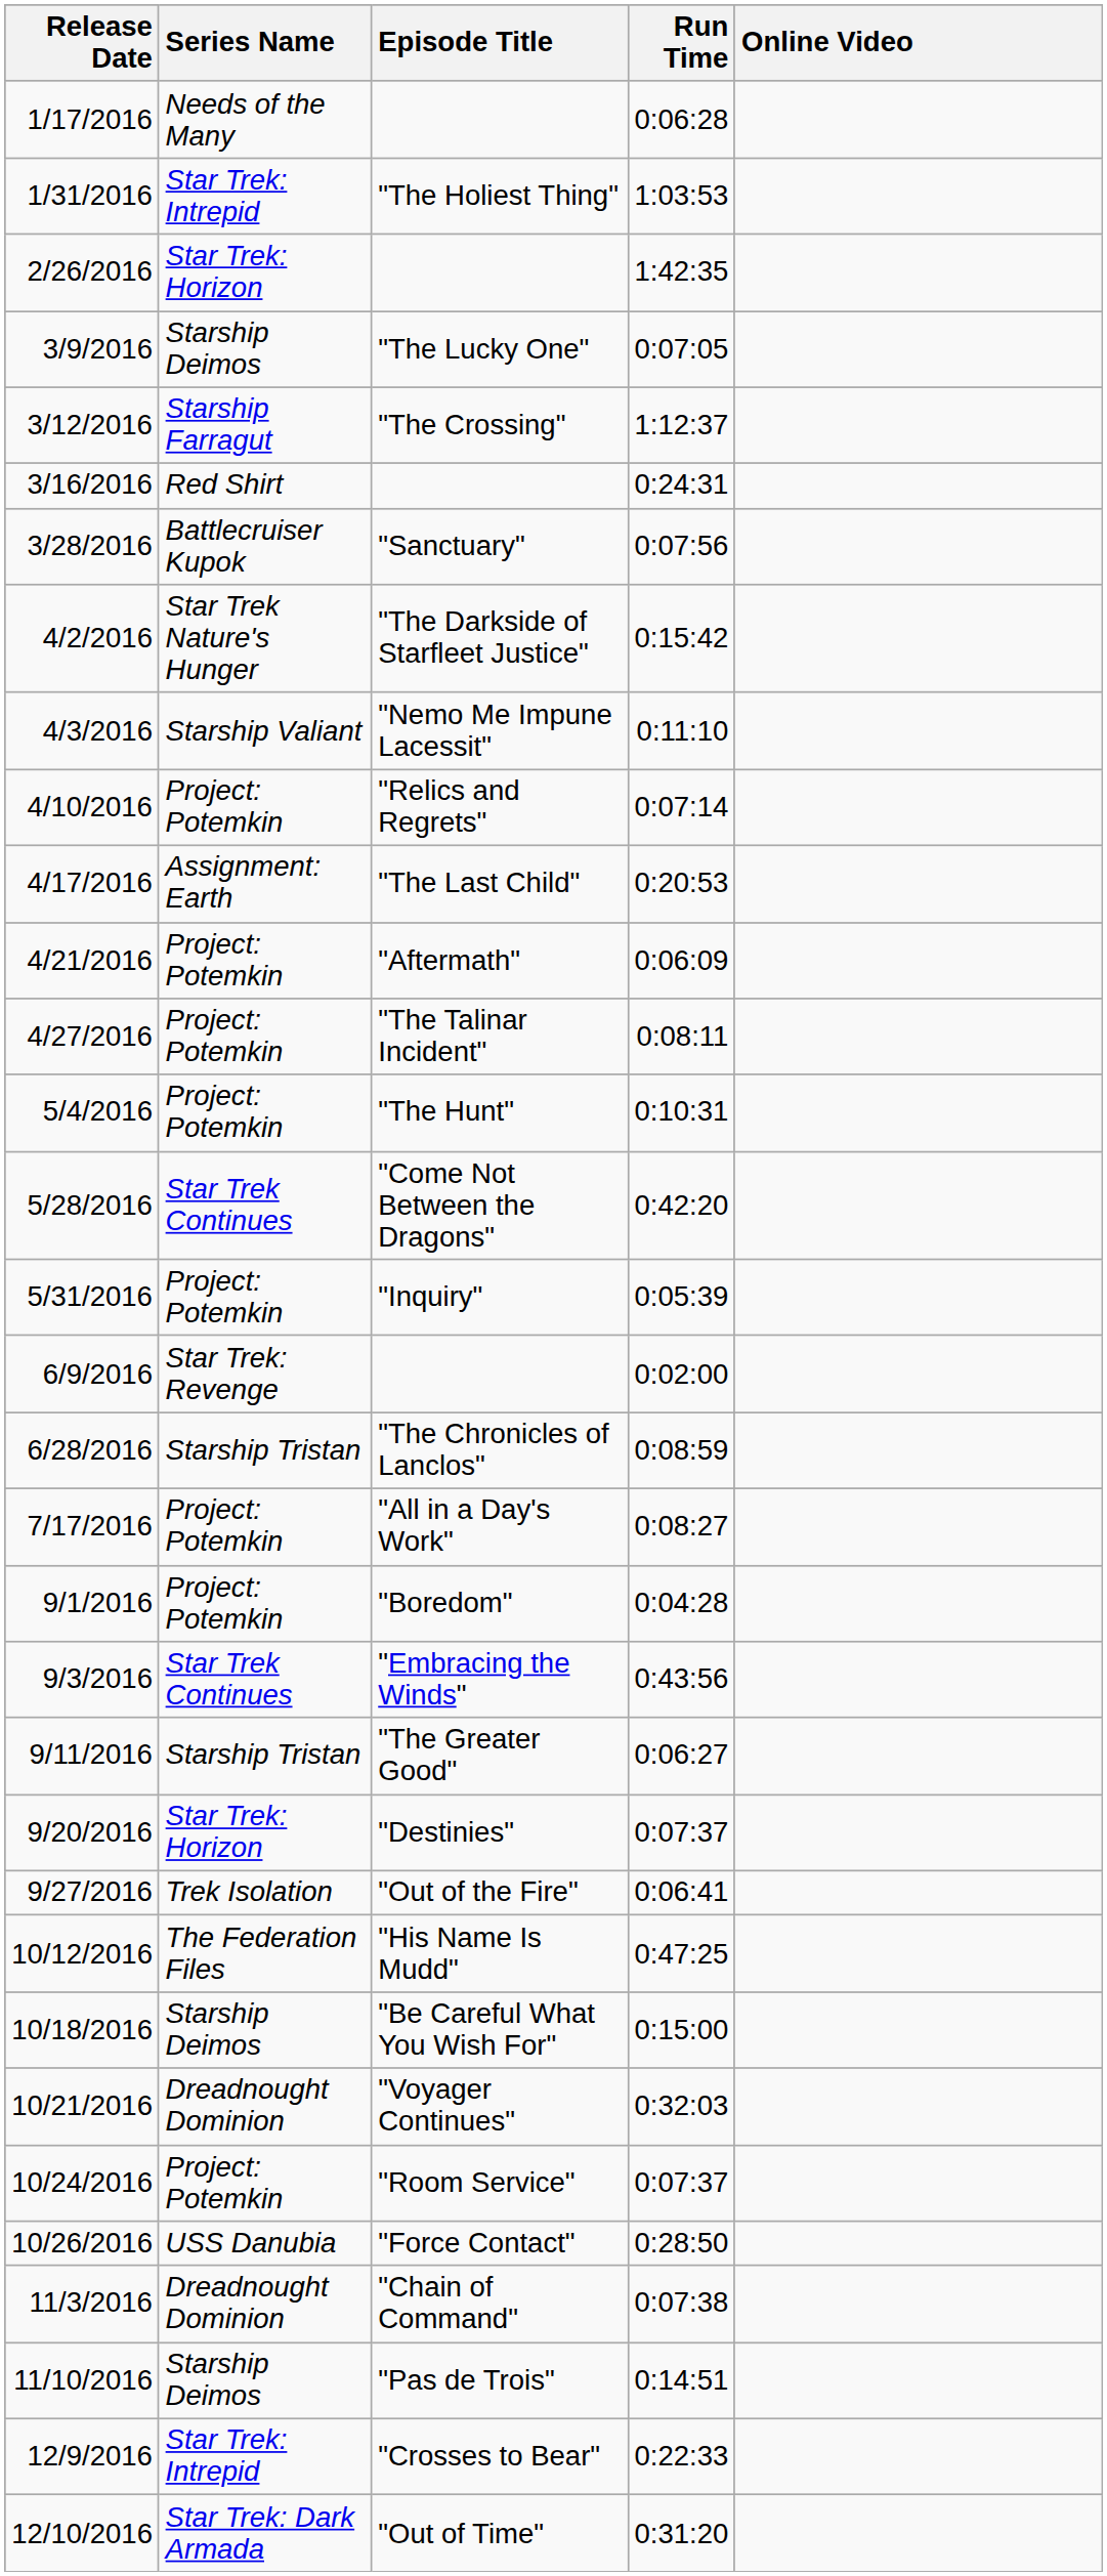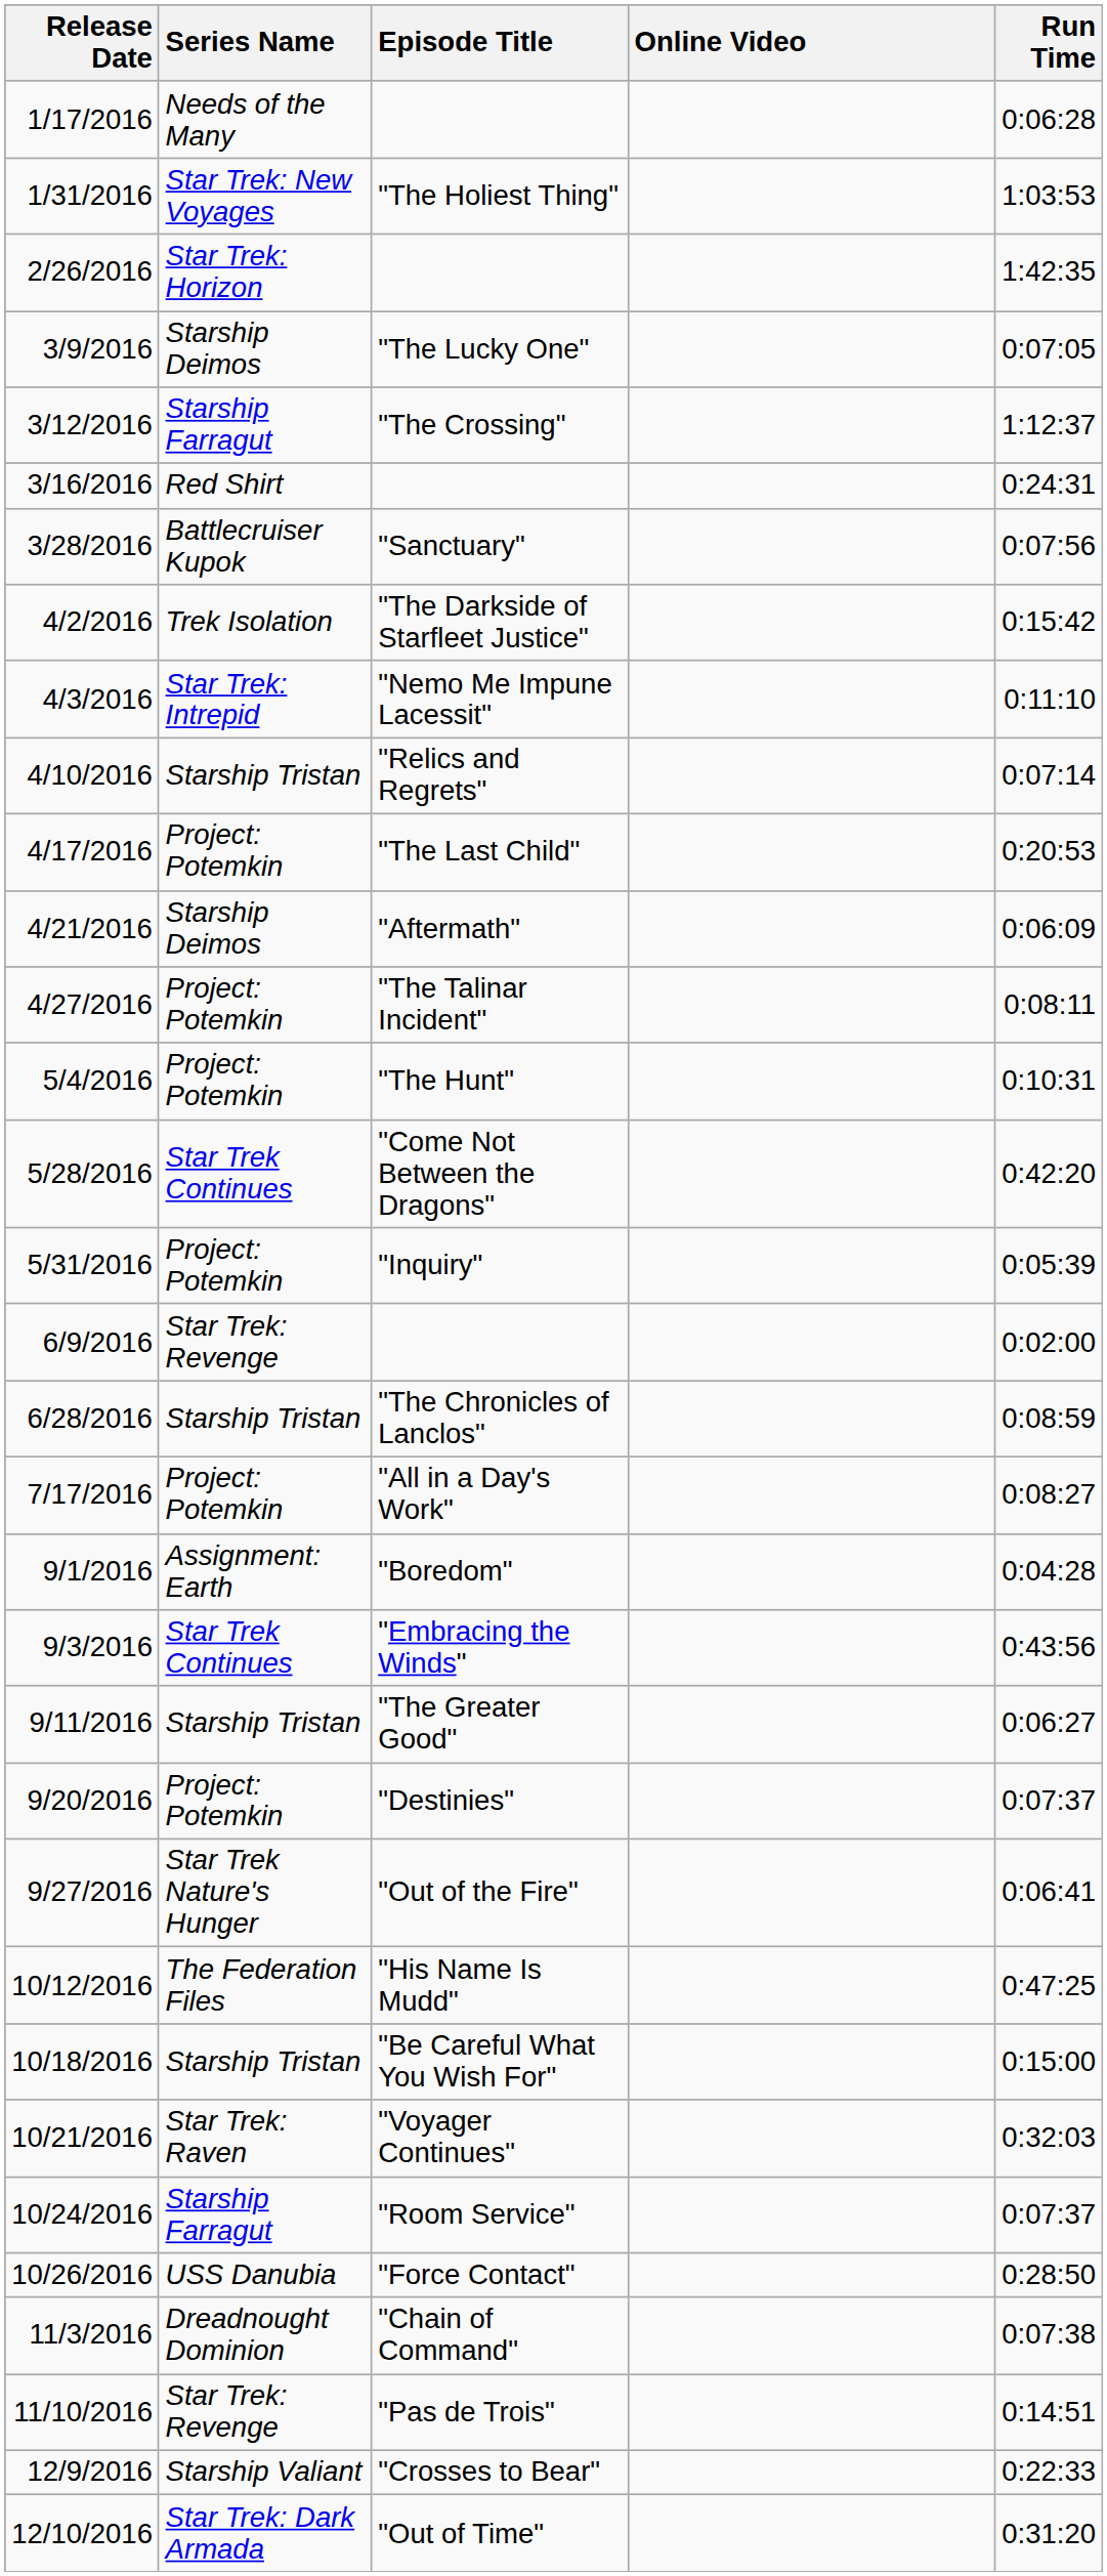columns swapped: Online Video <-> Run Time
"The Holiest Thing" | Series Name: Star Trek: Intrepid -> Star Trek: New Voyages
"The Darkside of Starfleet Justice" | Series Name: Star Trek Nature's Hunger -> Trek Isolation
"Nemo Me Impune Lacessit" | Series Name: Starship Valiant -> Star Trek: Intrepid
"Relics and Regrets" | Series Name: Project: Potemkin -> Starship Tristan
"The Last Child" | Series Name: Assignment: Earth -> Project: Potemkin
"Aftermath" | Series Name: Project: Potemkin -> Starship Deimos
"Boredom" | Series Name: Project: Potemkin -> Assignment: Earth
"Destinies" | Series Name: Star Trek: Horizon -> Project: Potemkin
"Out of the Fire" | Series Name: Trek Isolation -> Star Trek Nature's Hunger
"Be Careful What You Wish For" | Series Name: Starship Deimos -> Starship Tristan
"Voyager Continues" | Series Name: Dreadnought Dominion -> Star Trek: Raven
"Room Service" | Series Name: Project: Potemkin -> Starship Farragut
"Pas de Trois" | Series Name: Starship Deimos -> Star Trek: Revenge
"Crosses to Bear" | Series Name: Star Trek: Intrepid -> Starship Valiant
